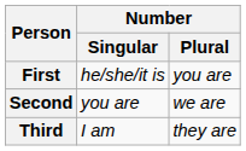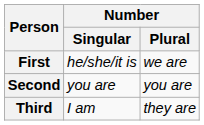First | Number / Plural: you are -> we are
Second | Number / Plural: we are -> you are
